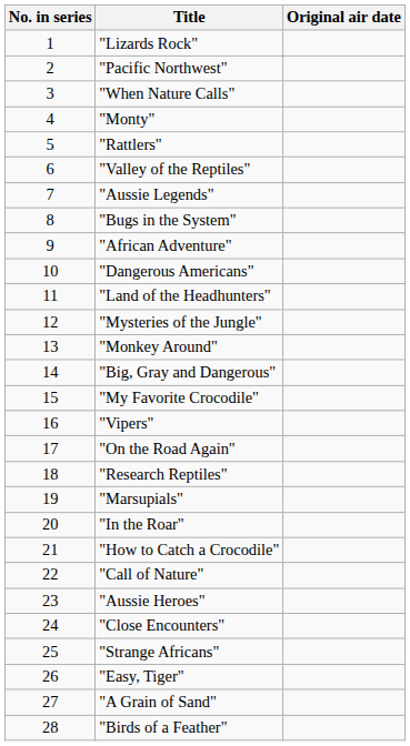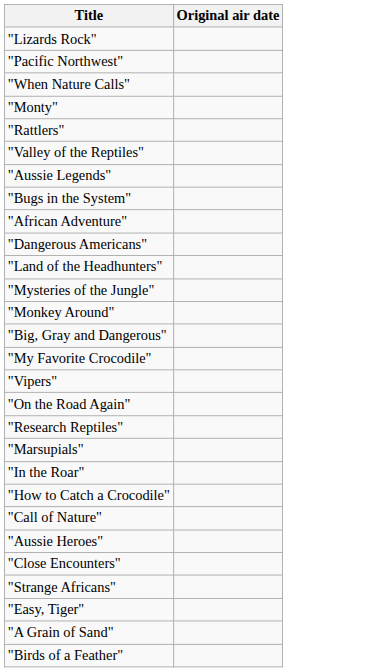- column: No. in series | 1 | 2 | 3 | 4 | 5 | 6 | 7 | 8 | 9 | 10 | 11 | 12 | 13 | 14 | 15 | 16 | 17 | 18 | 19 | 20 | 21 | 22 | 23 | 24 | 25 | 26 | 27 | 28
